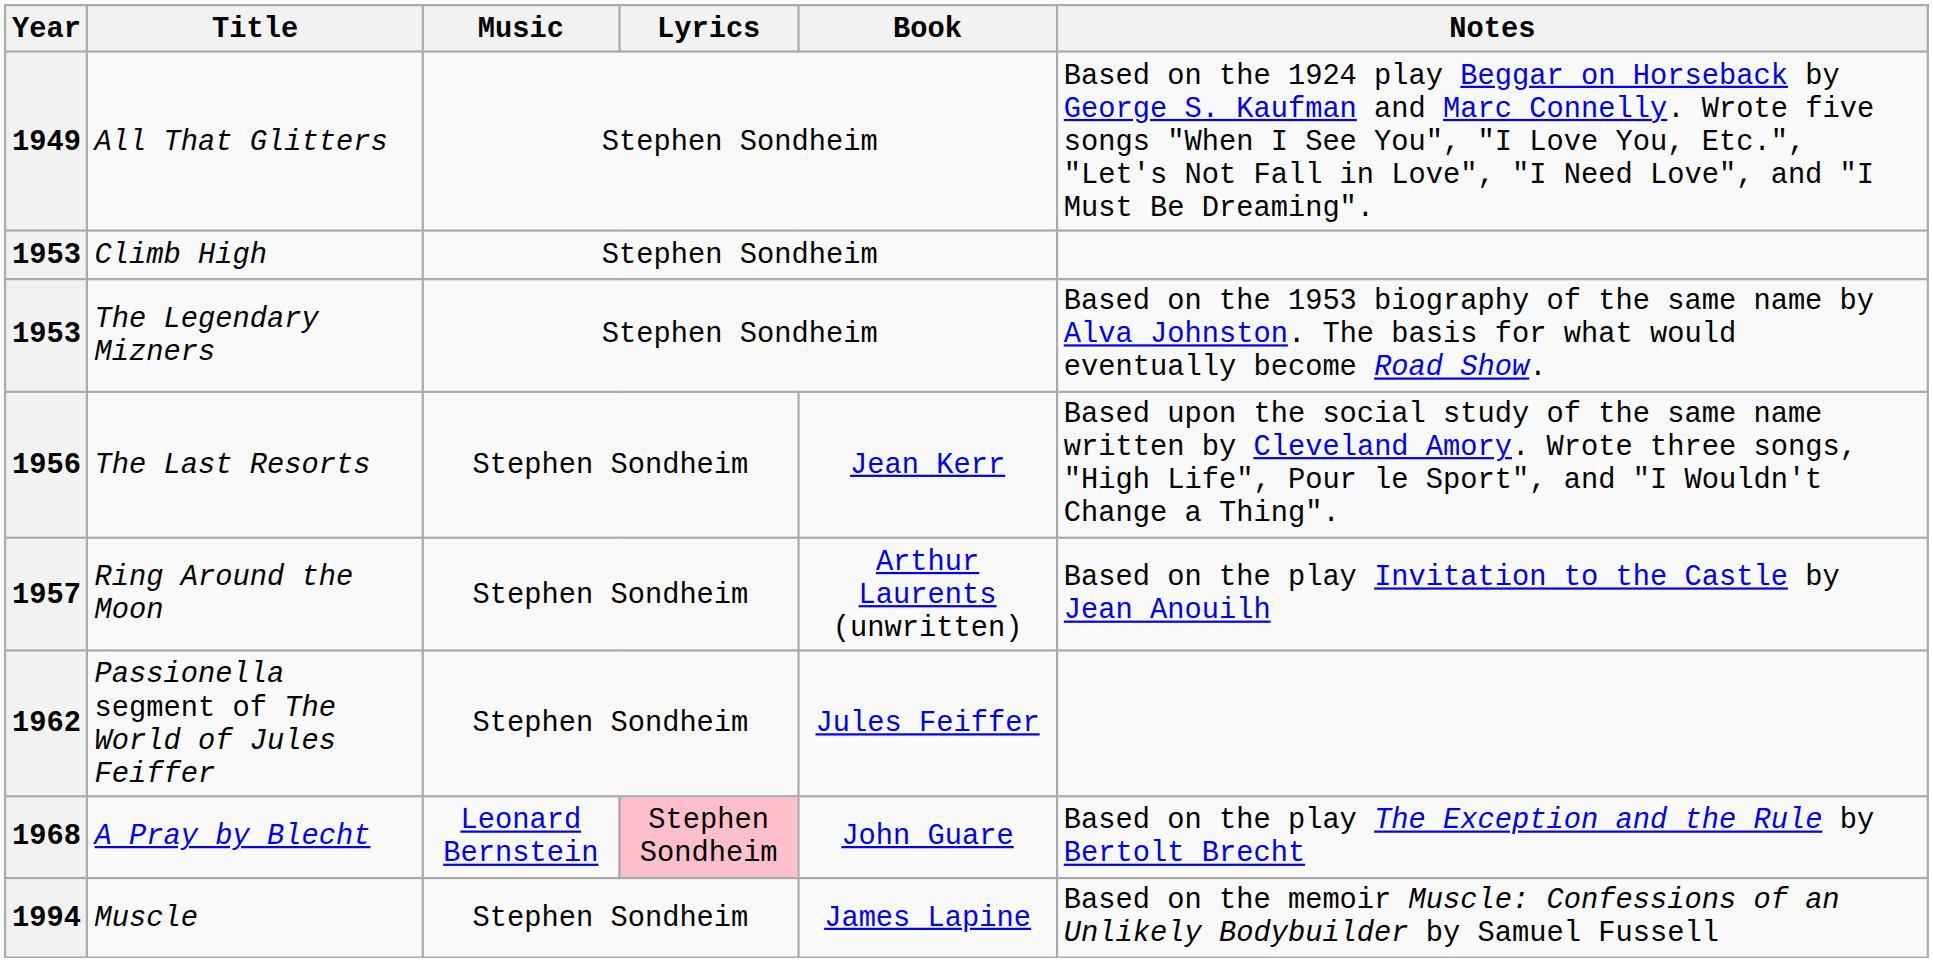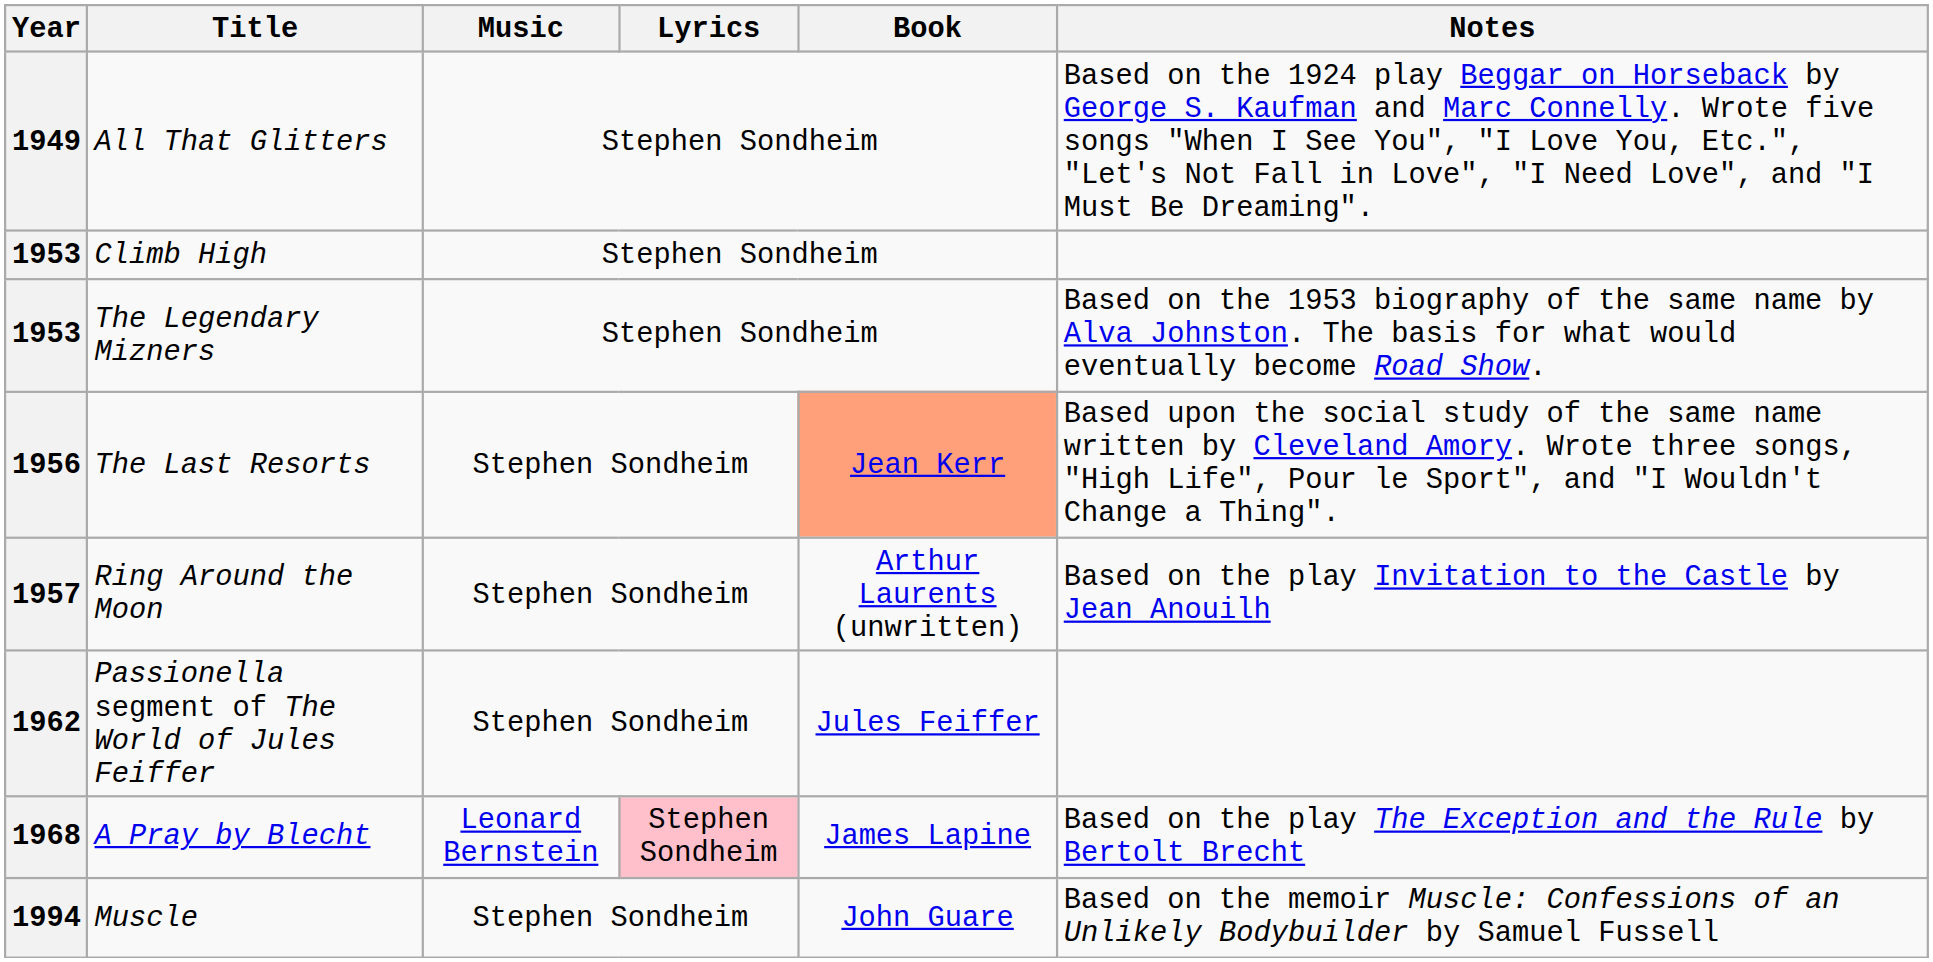The Last Resorts | Book: no background -> lightsalmon background
A Pray by Blecht | Book: John Guare -> James Lapine
Muscle | Book: James Lapine -> John Guare
